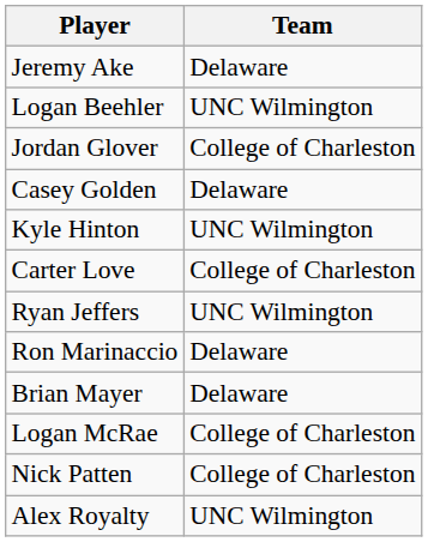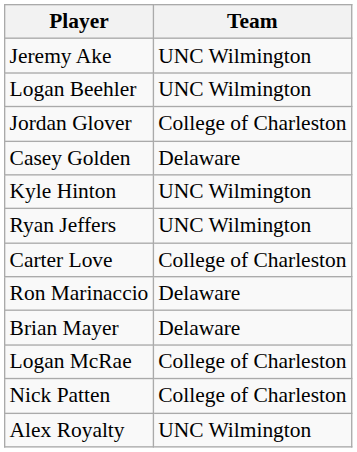Jeremy Ake | Team: Delaware -> UNC Wilmington
rows swapped: Ryan Jeffers <-> Carter Love
